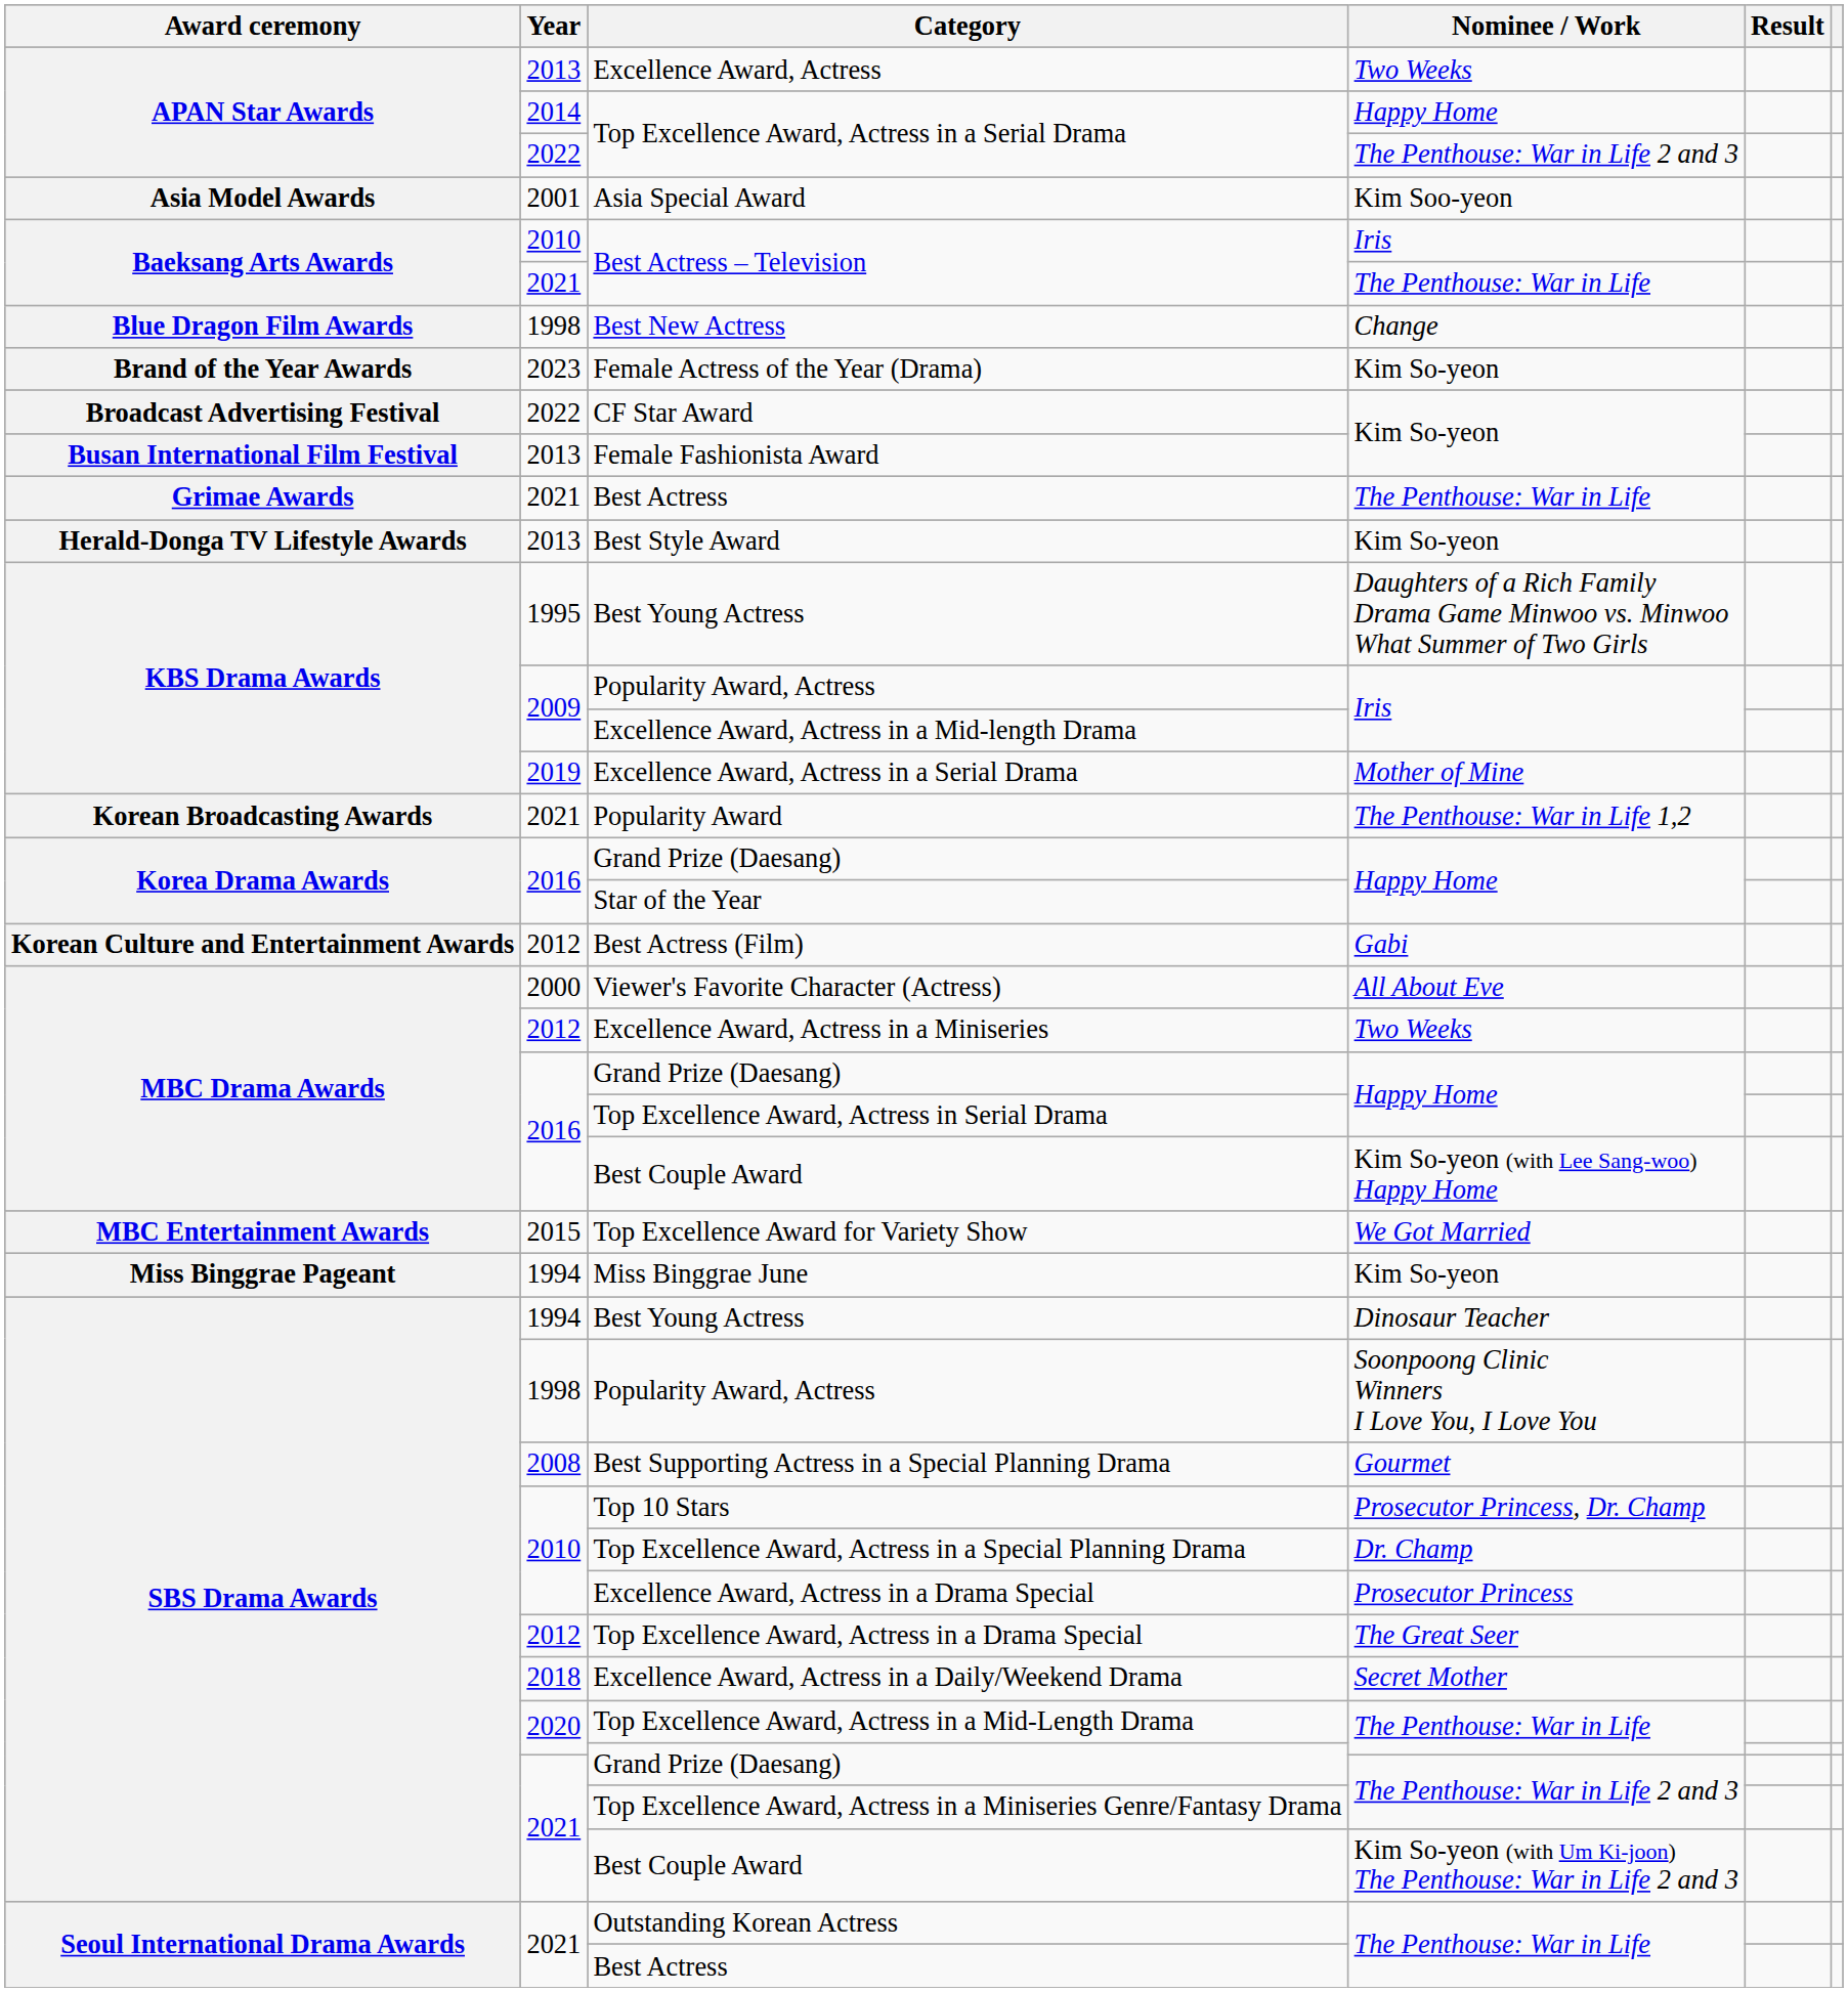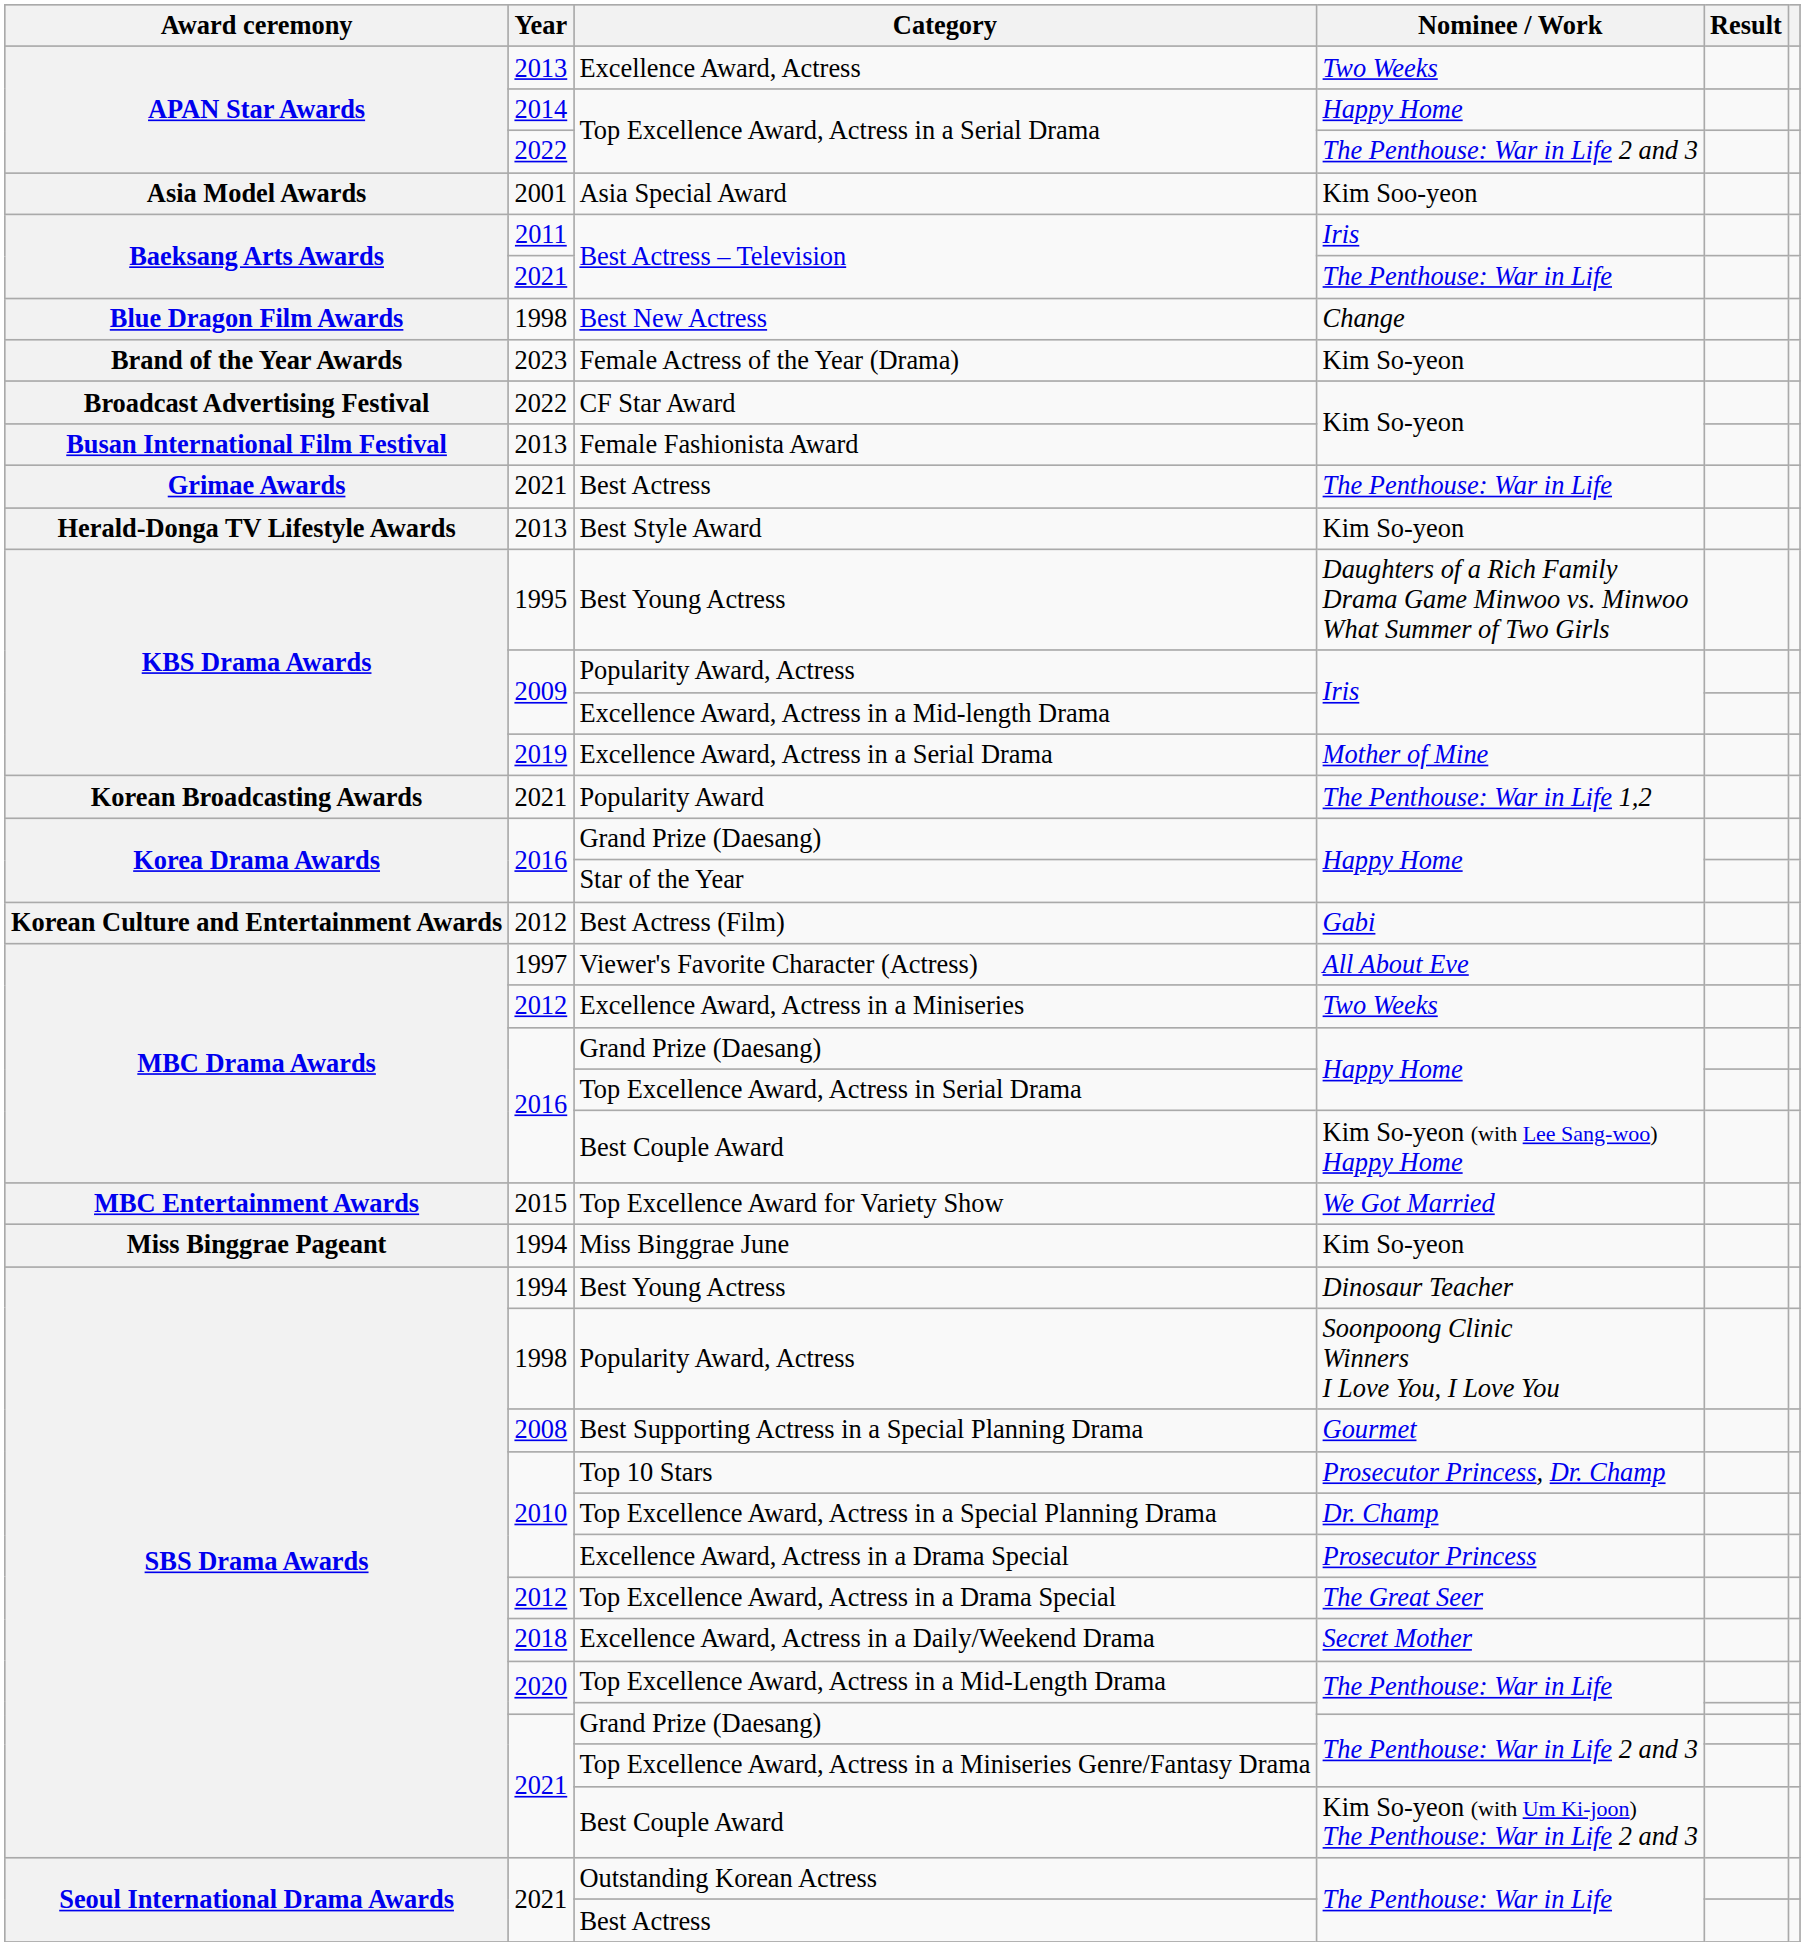Best Actress – Television / Iris | Year: 2010 -> 2011
Viewer's Favorite Character (Actress) | Year: 2000 -> 1997
